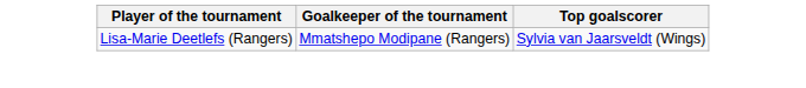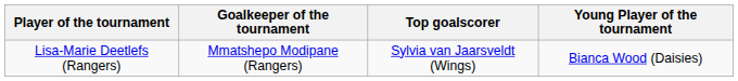+ column: Young Player of the tournament | Bianca Wood (Daisies)
